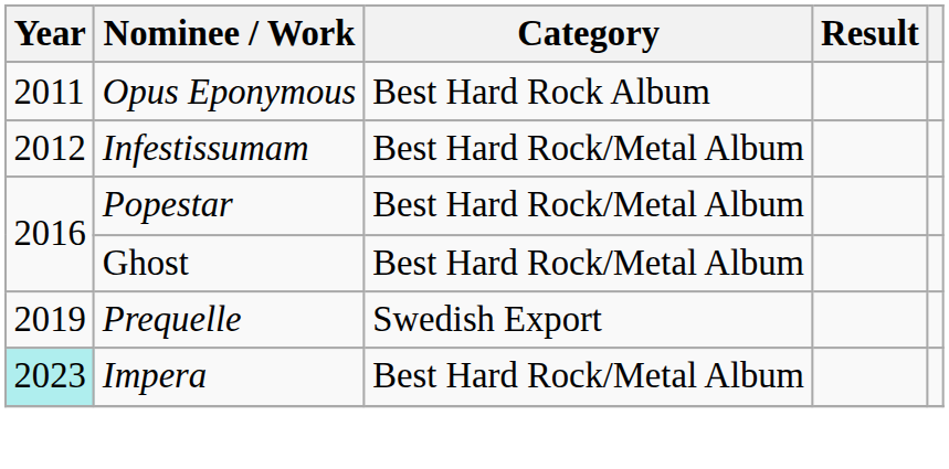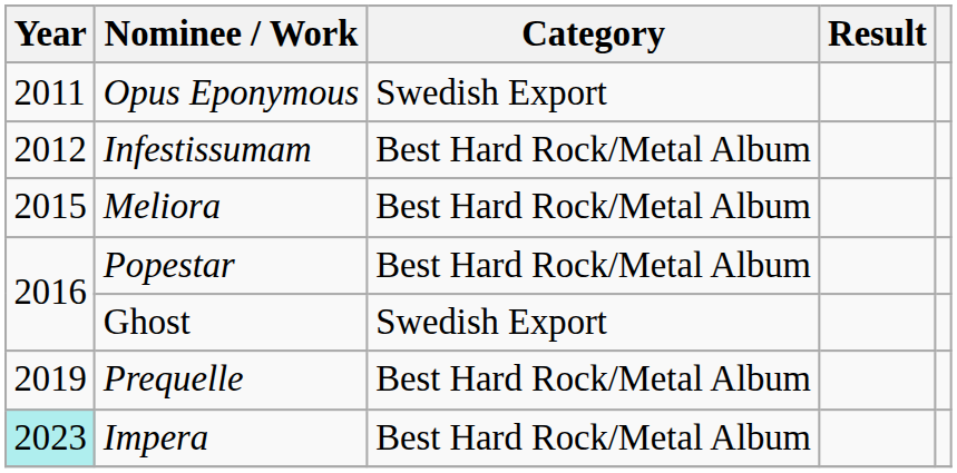Opus Eponymous | Category: Best Hard Rock Album -> Swedish Export
+ row: 2015 | Meliora | Best Hard Rock/Metal Album
Ghost | Category: Best Hard Rock/Metal Album -> Swedish Export
Prequelle | Category: Swedish Export -> Best Hard Rock/Metal Album
